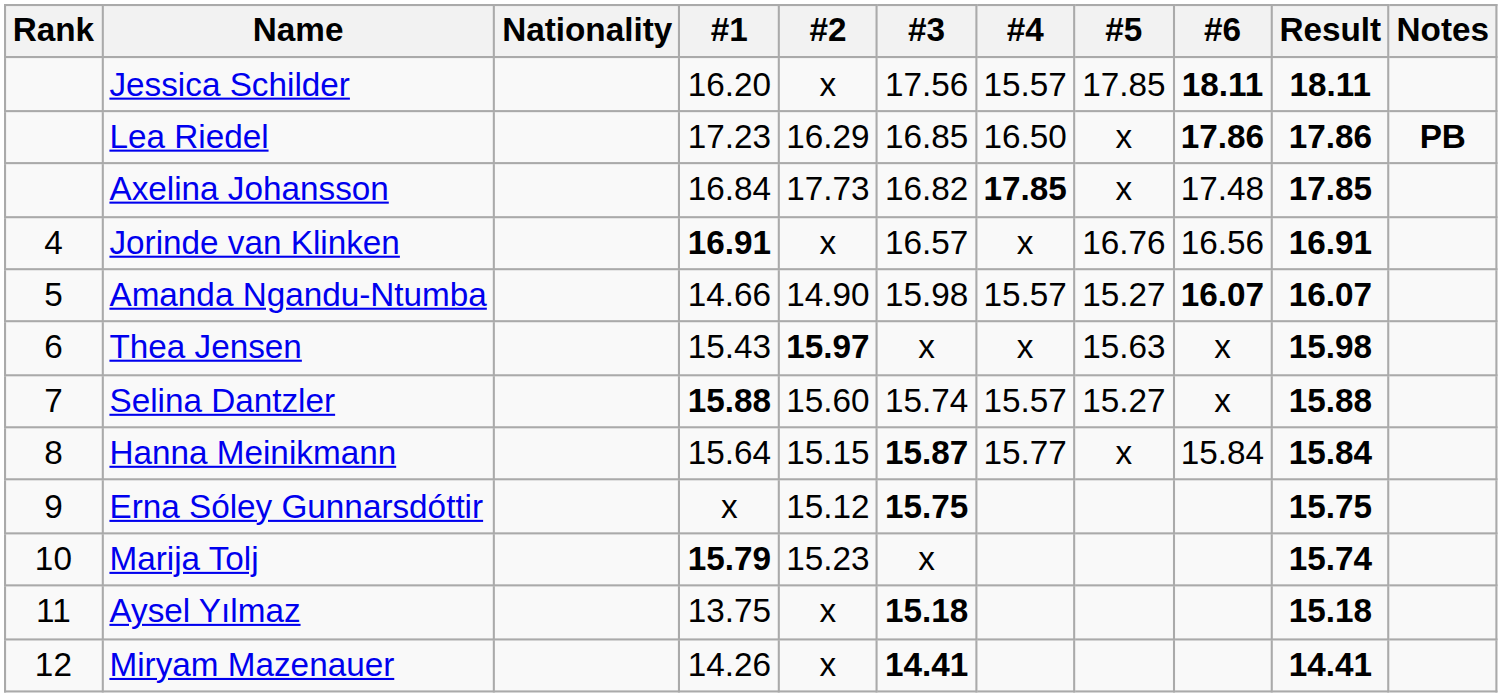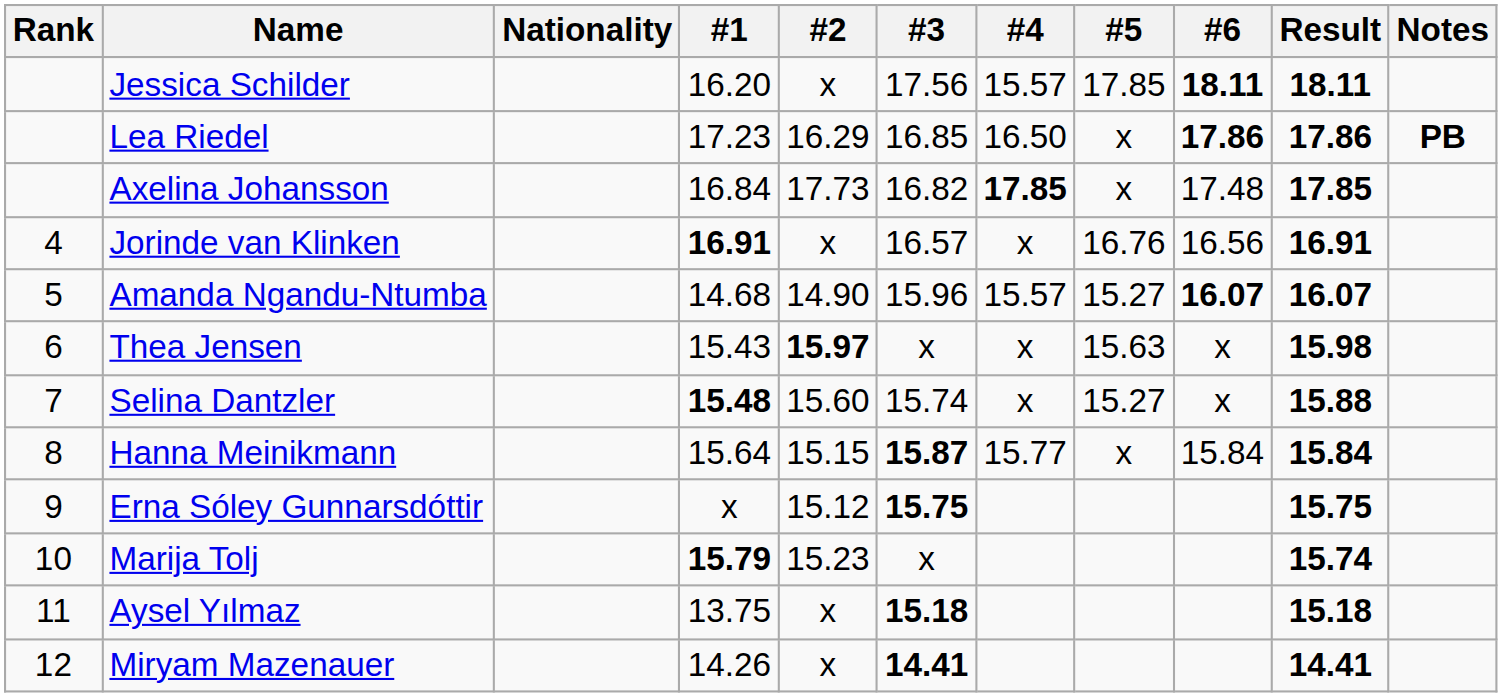Amanda Ngandu-Ntumba | #1: 14.66 -> 14.68
Amanda Ngandu-Ntumba | #3: 15.98 -> 15.96
Selina Dantzler | #1: 15.88 -> 15.48
Selina Dantzler | #4: 15.57 -> x
